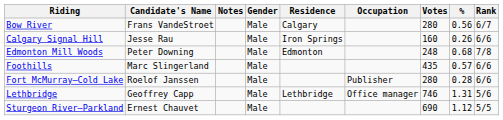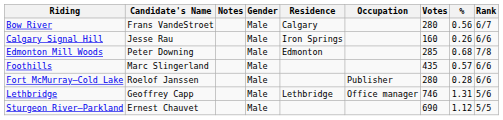Edmonton Mill Woods | Votes: 248 -> 285
